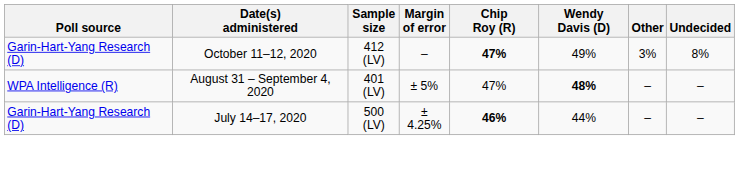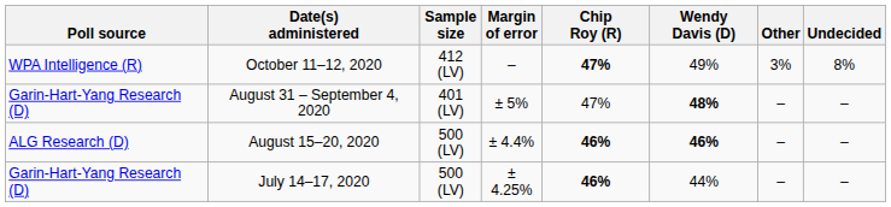October 11–12, 2020 | Poll source: Garin-Hart-Yang Research (D) -> WPA Intelligence (R)
August 31 – September 4, 2020 | Poll source: WPA Intelligence (R) -> Garin-Hart-Yang Research (D)
+ row: ALG Research (D) | August 15–20, 2020 | 500 (LV) | ± 4.4% | 46% | 46% | – | –
